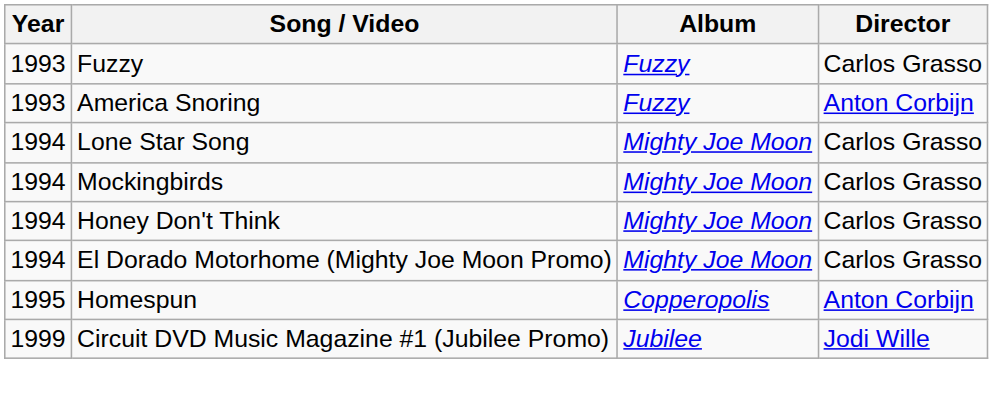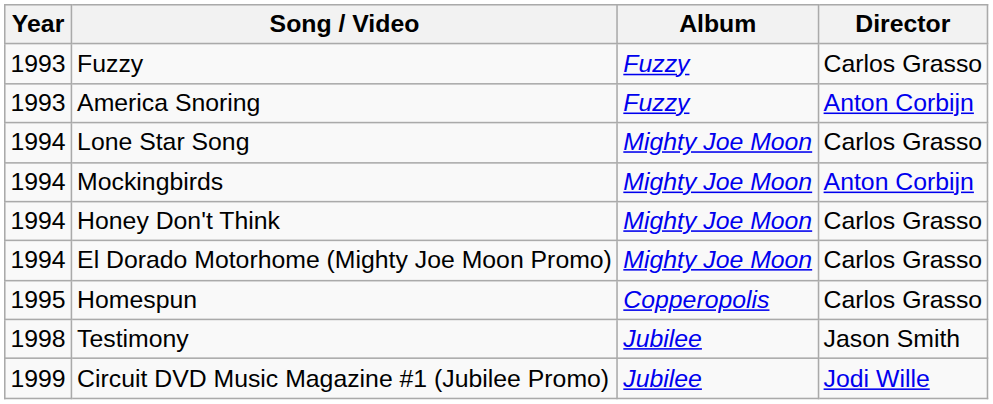Mockingbirds | Director: Carlos Grasso -> Anton Corbijn
Homespun | Director: Anton Corbijn -> Carlos Grasso
+ row: 1998 | Testimony | Jubilee | Jason Smith
